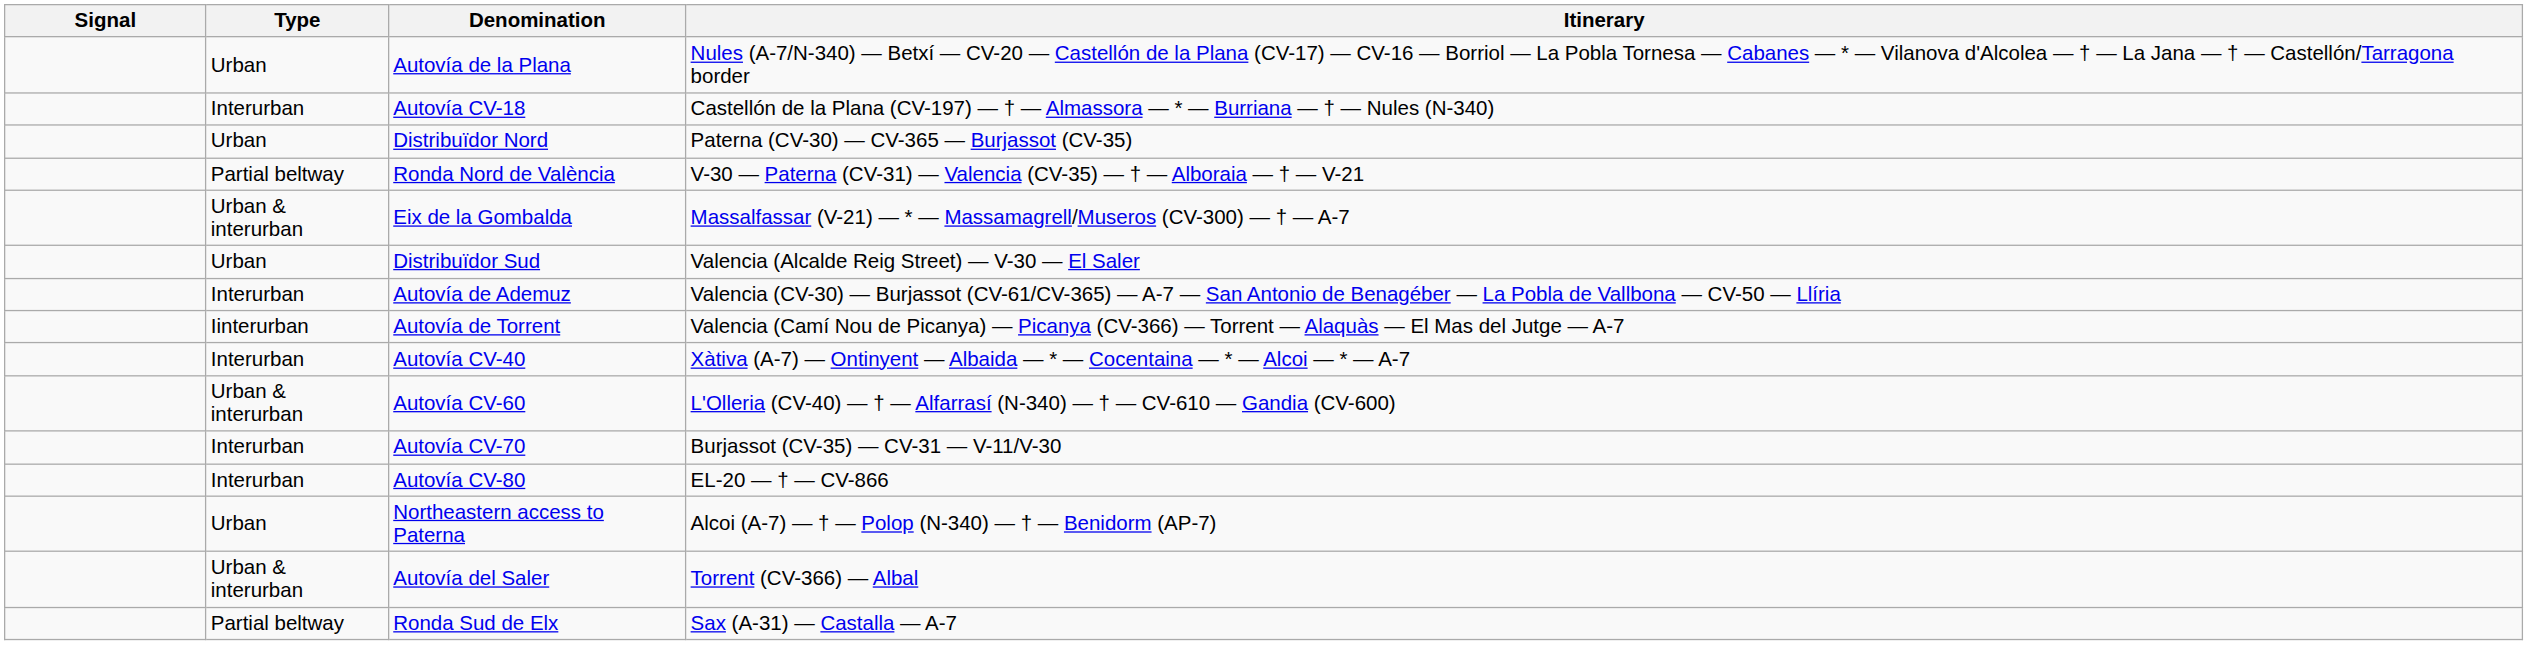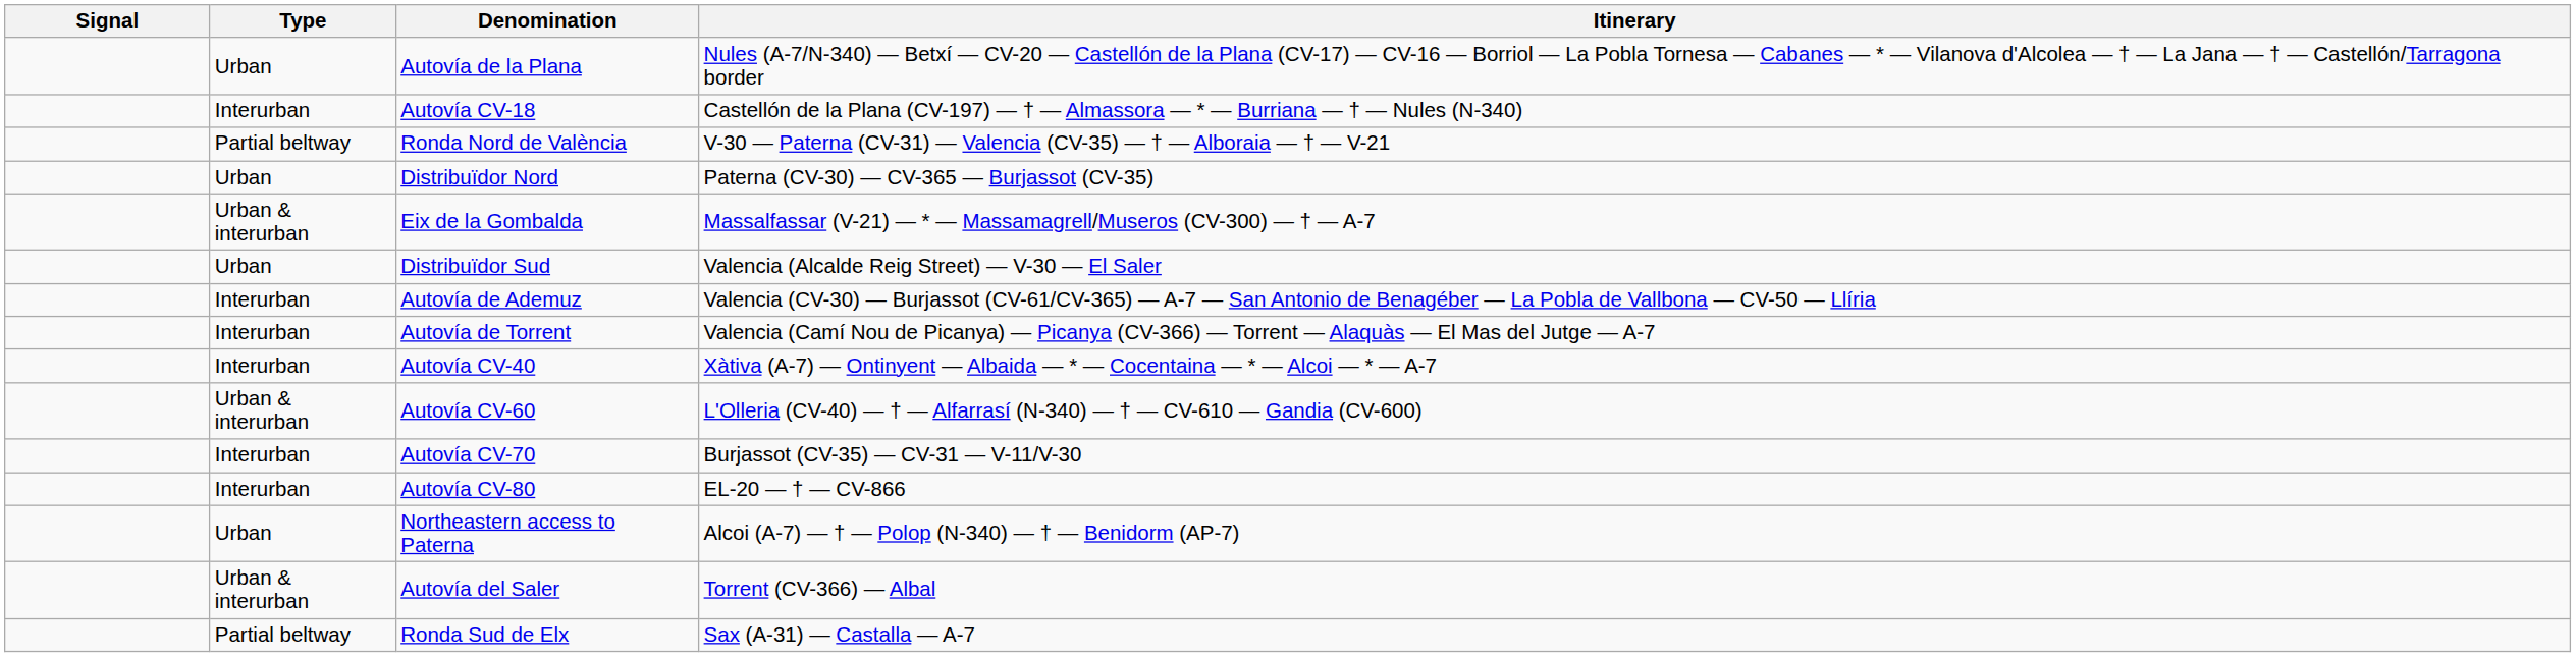rows swapped: Ronda Nord de València <-> Distribuïdor Nord
Autovía de Torrent | Type: Iinterurban -> Interurban
